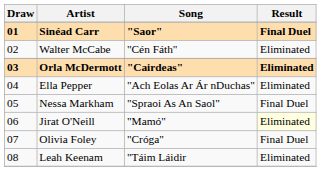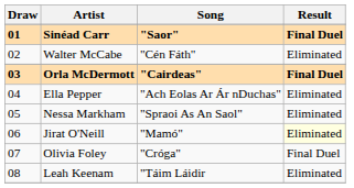Orla McDermott | Result: Eliminated -> Final Duel
Nessa Markham | Result: Final Duel -> Eliminated
